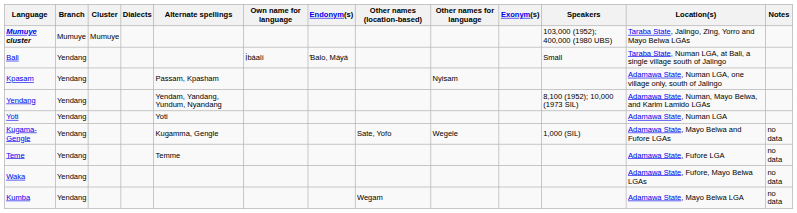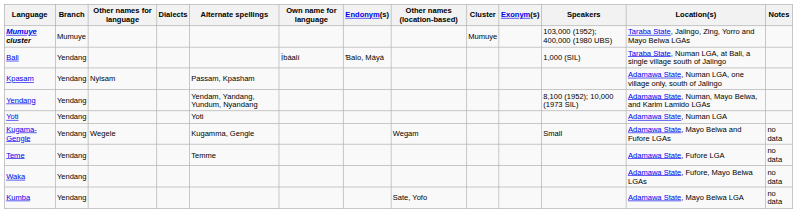columns swapped: Cluster <-> Other names for language
Bali | Speakers: Small -> 1,000 (SIL)
Kugama-Gengle | Other names (location-based): Sate, Yofo -> Wegam
Kugama-Gengle | Speakers: 1,000 (SIL) -> Small
Kumba | Other names (location-based): Wegam -> Sate, Yofo
